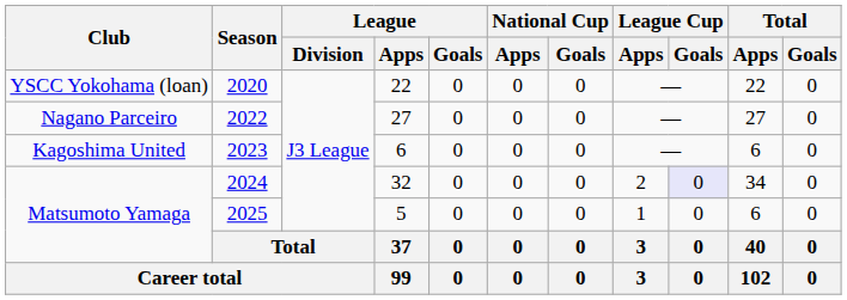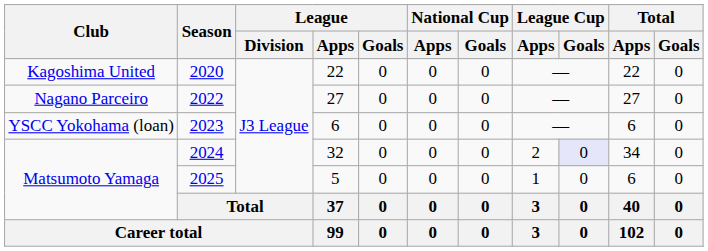2020 | Club: YSCC Yokohama (loan) -> Kagoshima United
2023 | Club: Kagoshima United -> YSCC Yokohama (loan)
